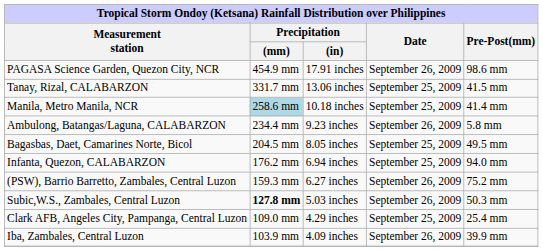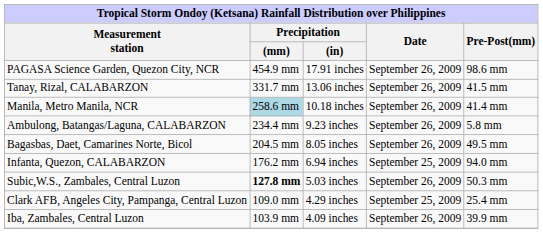Tanay, Rizal, CALABARZON | Date: September 25, 2009 -> September 26, 2009
Manila, Metro Manila, NCR | Date: September 25, 2009 -> September 26, 2009
Bagasbas, Daet, Camarines Norte, Bicol | Date: September 25, 2009 -> September 26, 2009
- row: (PSW), Barrio Barretto, Zambales, Central Luzon | 159.3 mm | 6.27 inches | September 26, 2009 | 75.2 mm
